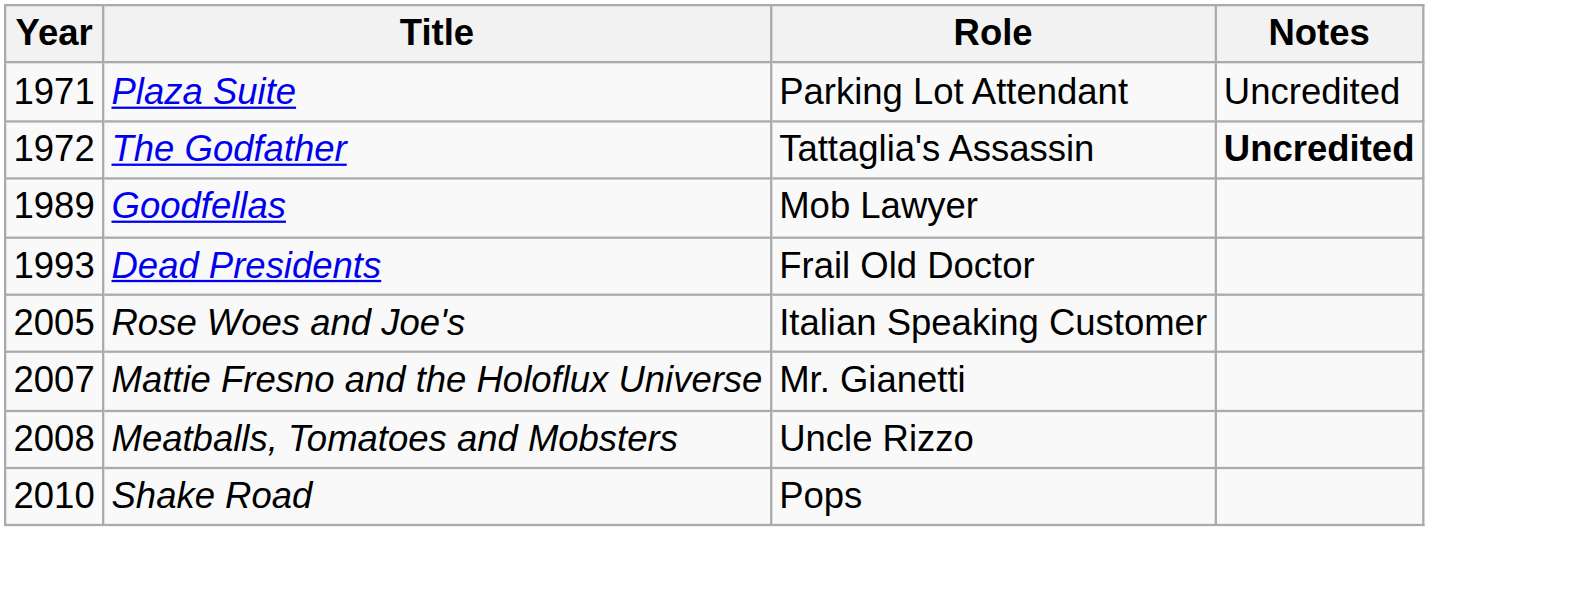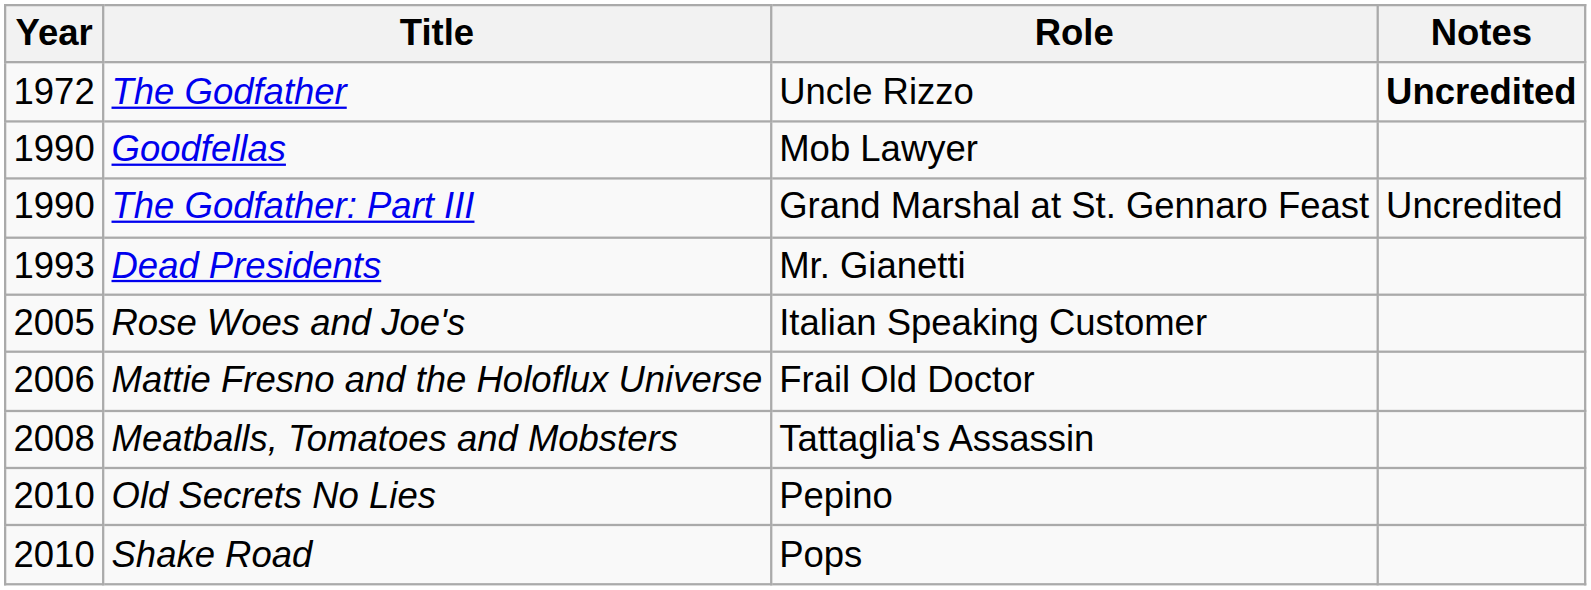- row: 1971 | Plaza Suite | Parking Lot Attendant | Uncredited
The Godfather | Role: Tattaglia's Assassin -> Uncle Rizzo
Goodfellas | Year: 1989 -> 1990
+ row: 1990 | The Godfather: Part III | Grand Marshal at St. Gennaro Feast | Uncredited
Dead Presidents | Role: Frail Old Doctor -> Mr. Gianetti
Mattie Fresno and the Holoflux Universe | Year: 2007 -> 2006
Mattie Fresno and the Holoflux Universe | Role: Mr. Gianetti -> Frail Old Doctor
Meatballs, Tomatoes and Mobsters | Role: Uncle Rizzo -> Tattaglia's Assassin
+ row: 2010 | Old Secrets No Lies | Pepino
